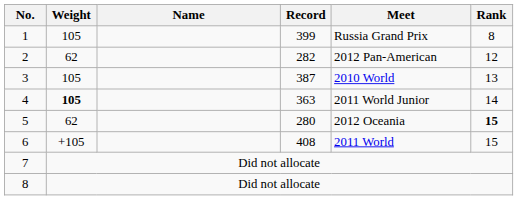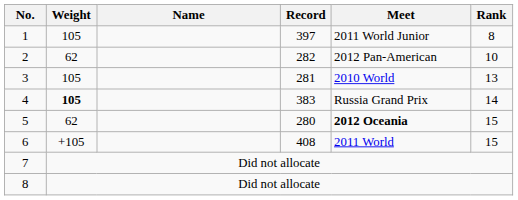1 | Record: 399 -> 397
1 | Meet: Russia Grand Prix -> 2011 World Junior
2 | Rank: 12 -> 10
3 | Record: 387 -> 281
4 | Record: 363 -> 383
4 | Meet: 2011 World Junior -> Russia Grand Prix
5 | Meet: normal -> bold
5 | Rank: bold -> normal
